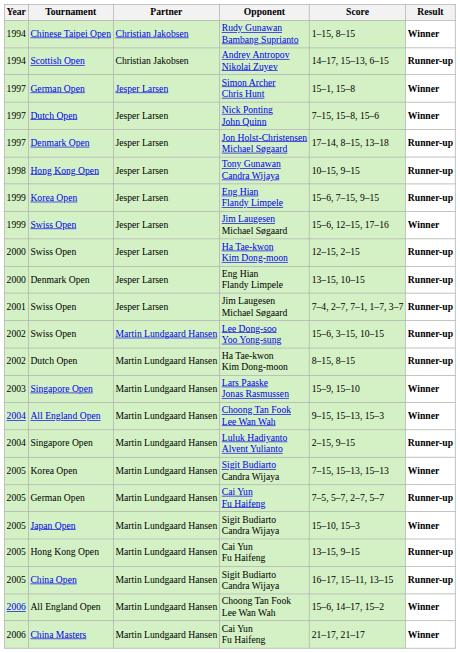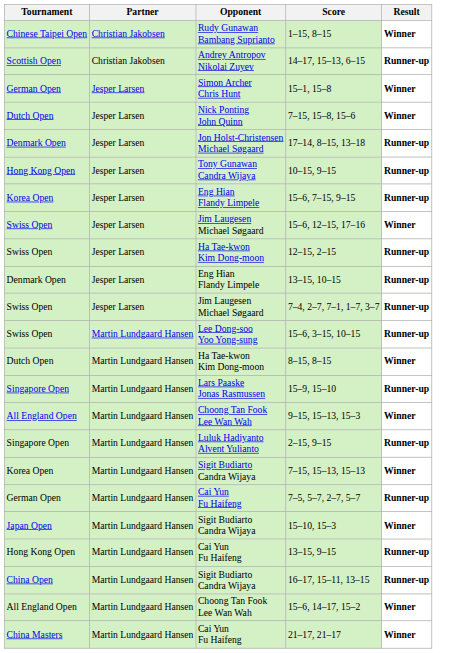- column: Year | 1994 | 1994 | 1997 | 1997 | 1997 | 1998 | 1999 | 1999 | 2000 | 2000 | 2001 | 2002 | 2002 | 2003 | 2004 | 2004 | 2005 | 2005 | 2005 | 2005 | 2005 | 2006 | 2006
Dutch Open / Ha Tae-kwon Kim Dong-moon | Result: Runner-up -> Winner
Lars Paaske Jonas Rasmussen | Result: Winner -> Runner-up
